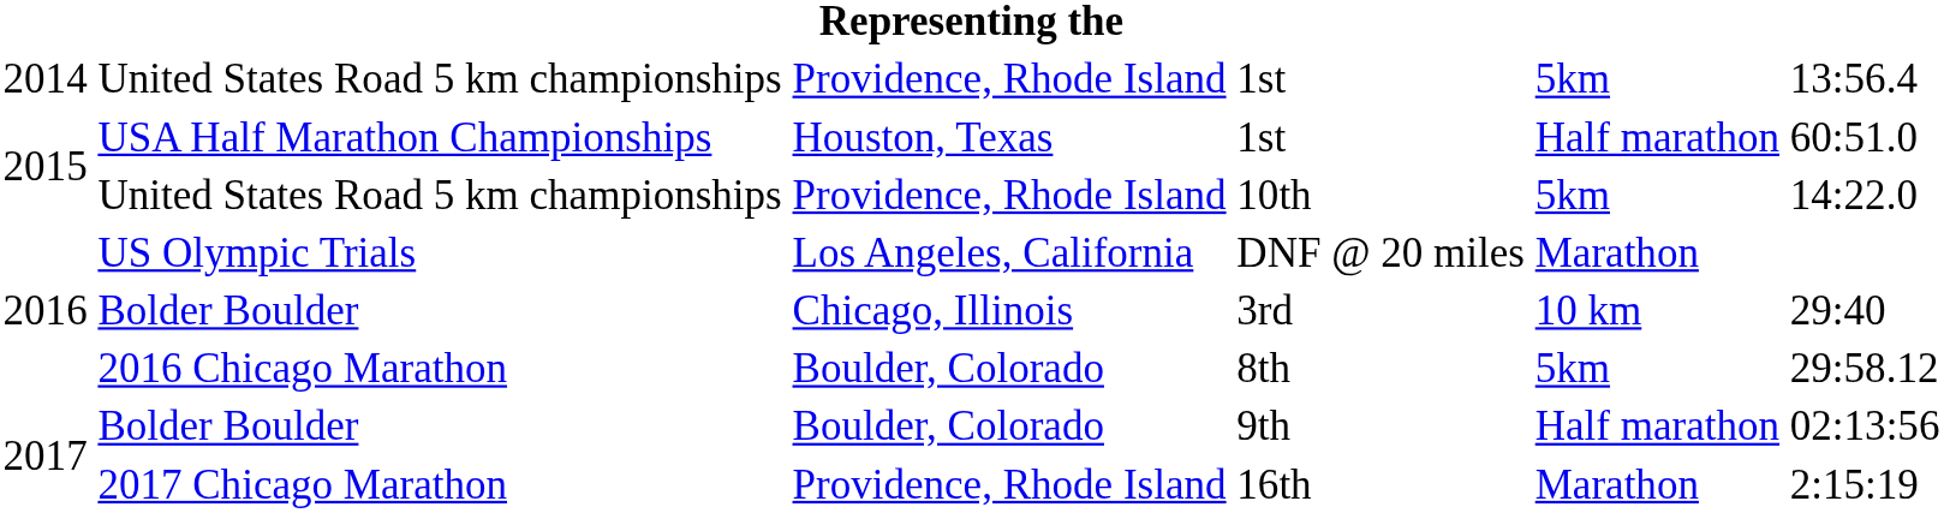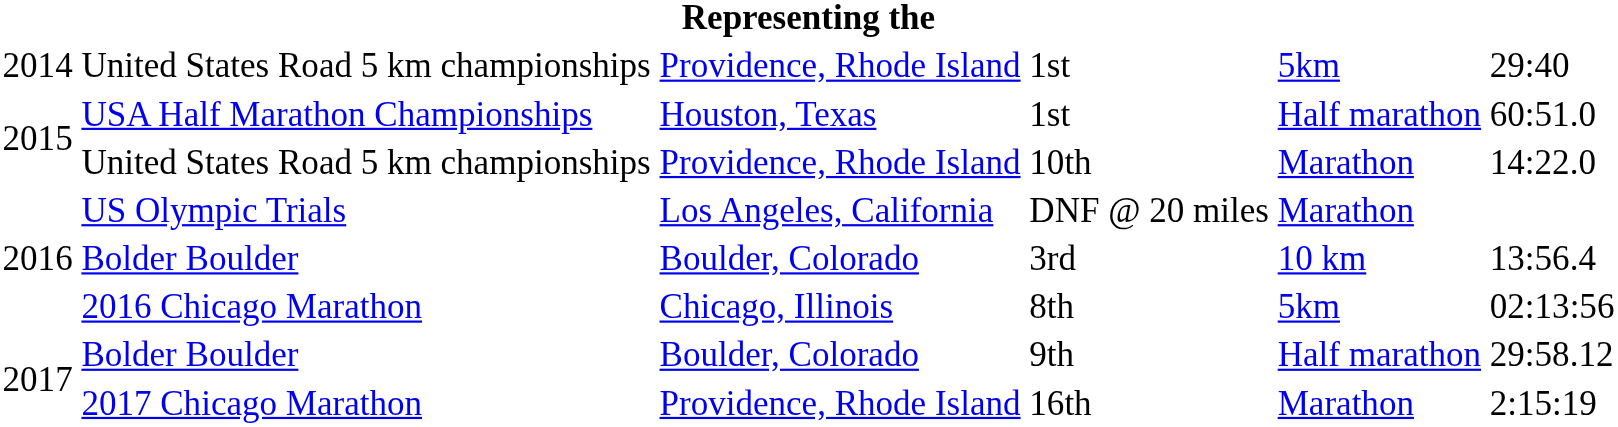United States Road 5 km championships / 1st | column 6: 13:56.4 -> 29:40
10th | column 5: 5km -> Marathon
3rd | column 3: Chicago, Illinois -> Boulder, Colorado
3rd | column 6: 29:40 -> 13:56.4
8th | column 3: Boulder, Colorado -> Chicago, Illinois
8th | column 6: 29:58.12 -> 02:13:56
9th | column 6: 02:13:56 -> 29:58.12
